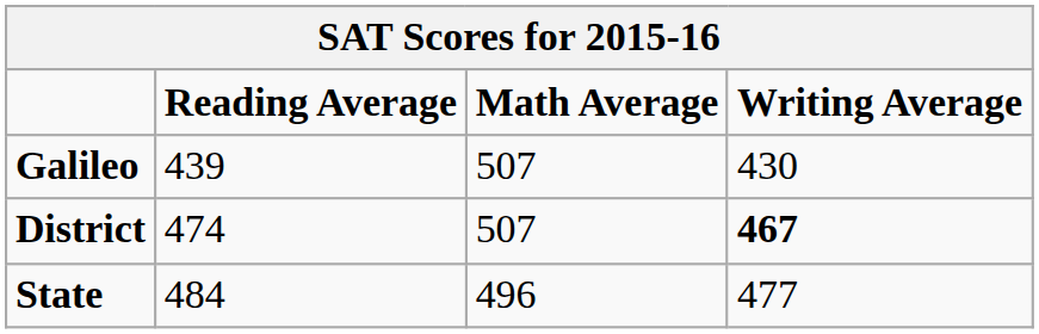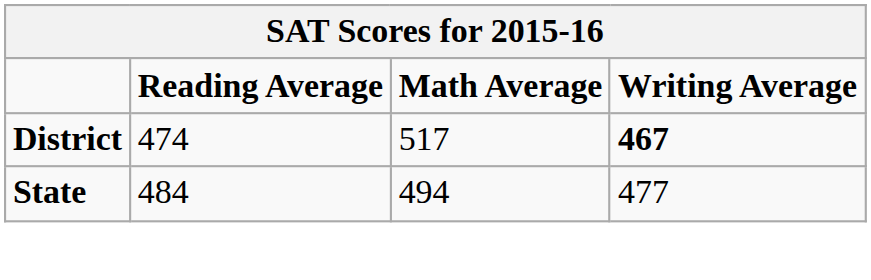- row: Galileo | 439 | 507 | 430
District | Math Average: 507 -> 517
State | Math Average: 496 -> 494
